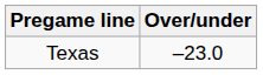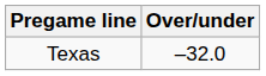Texas | Over/under: –23.0 -> –32.0
